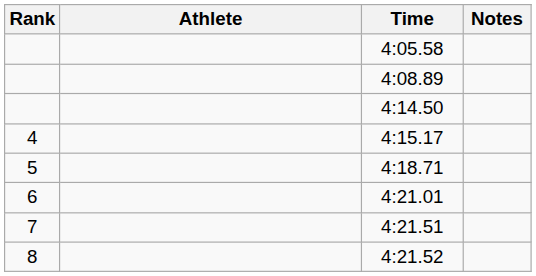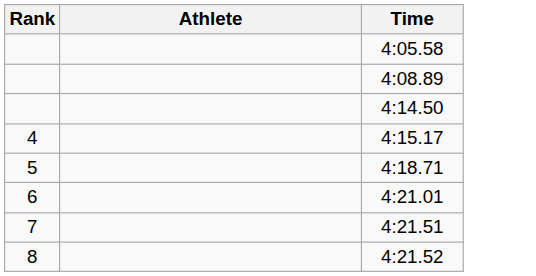- column: Notes
